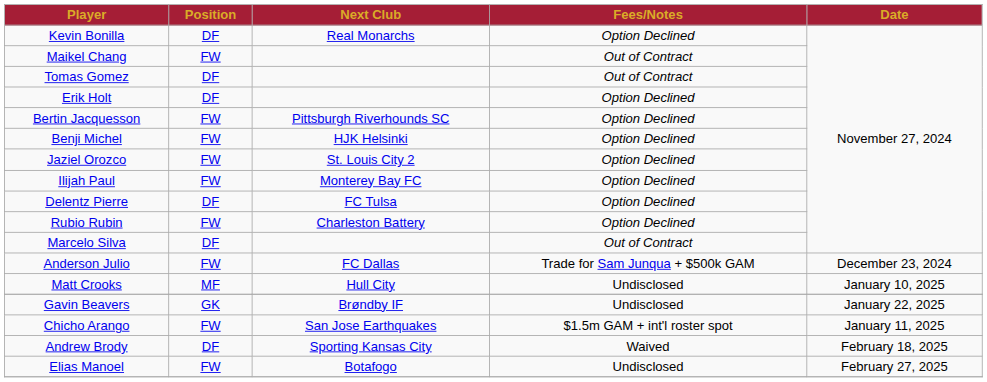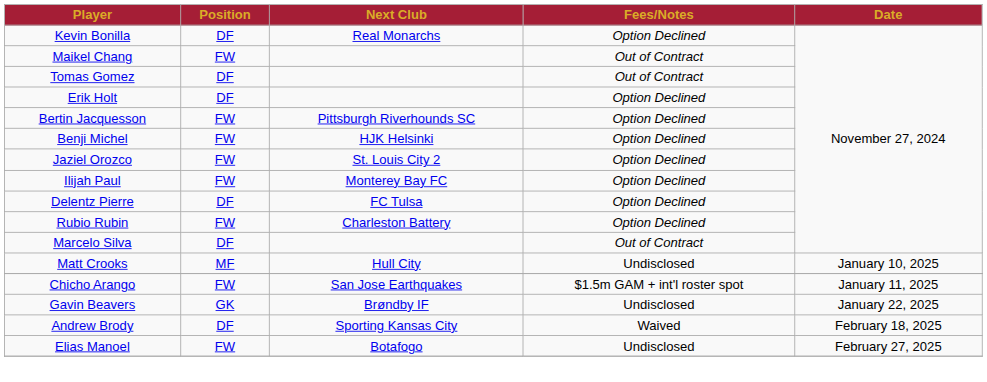- row: Anderson Julio | FW | FC Dallas | Trade for Sam Junqua + $500k GAM | December 23, 2024
rows swapped: Chicho Arango <-> Gavin Beavers
